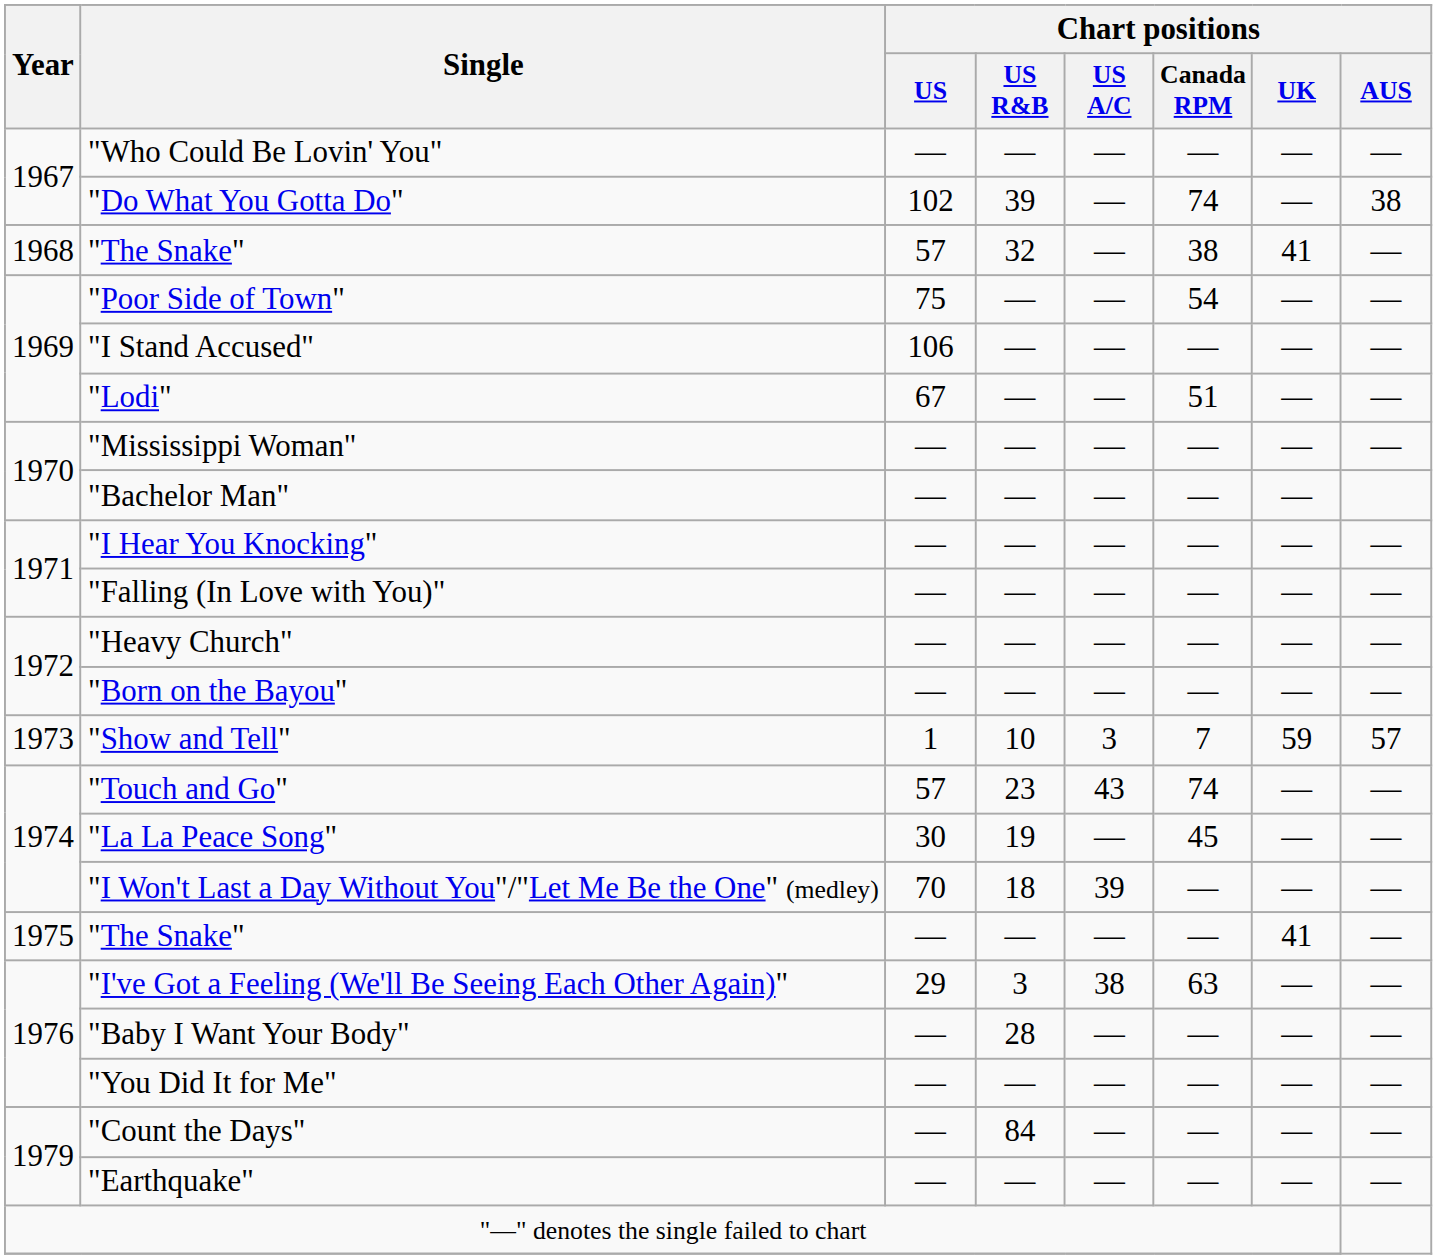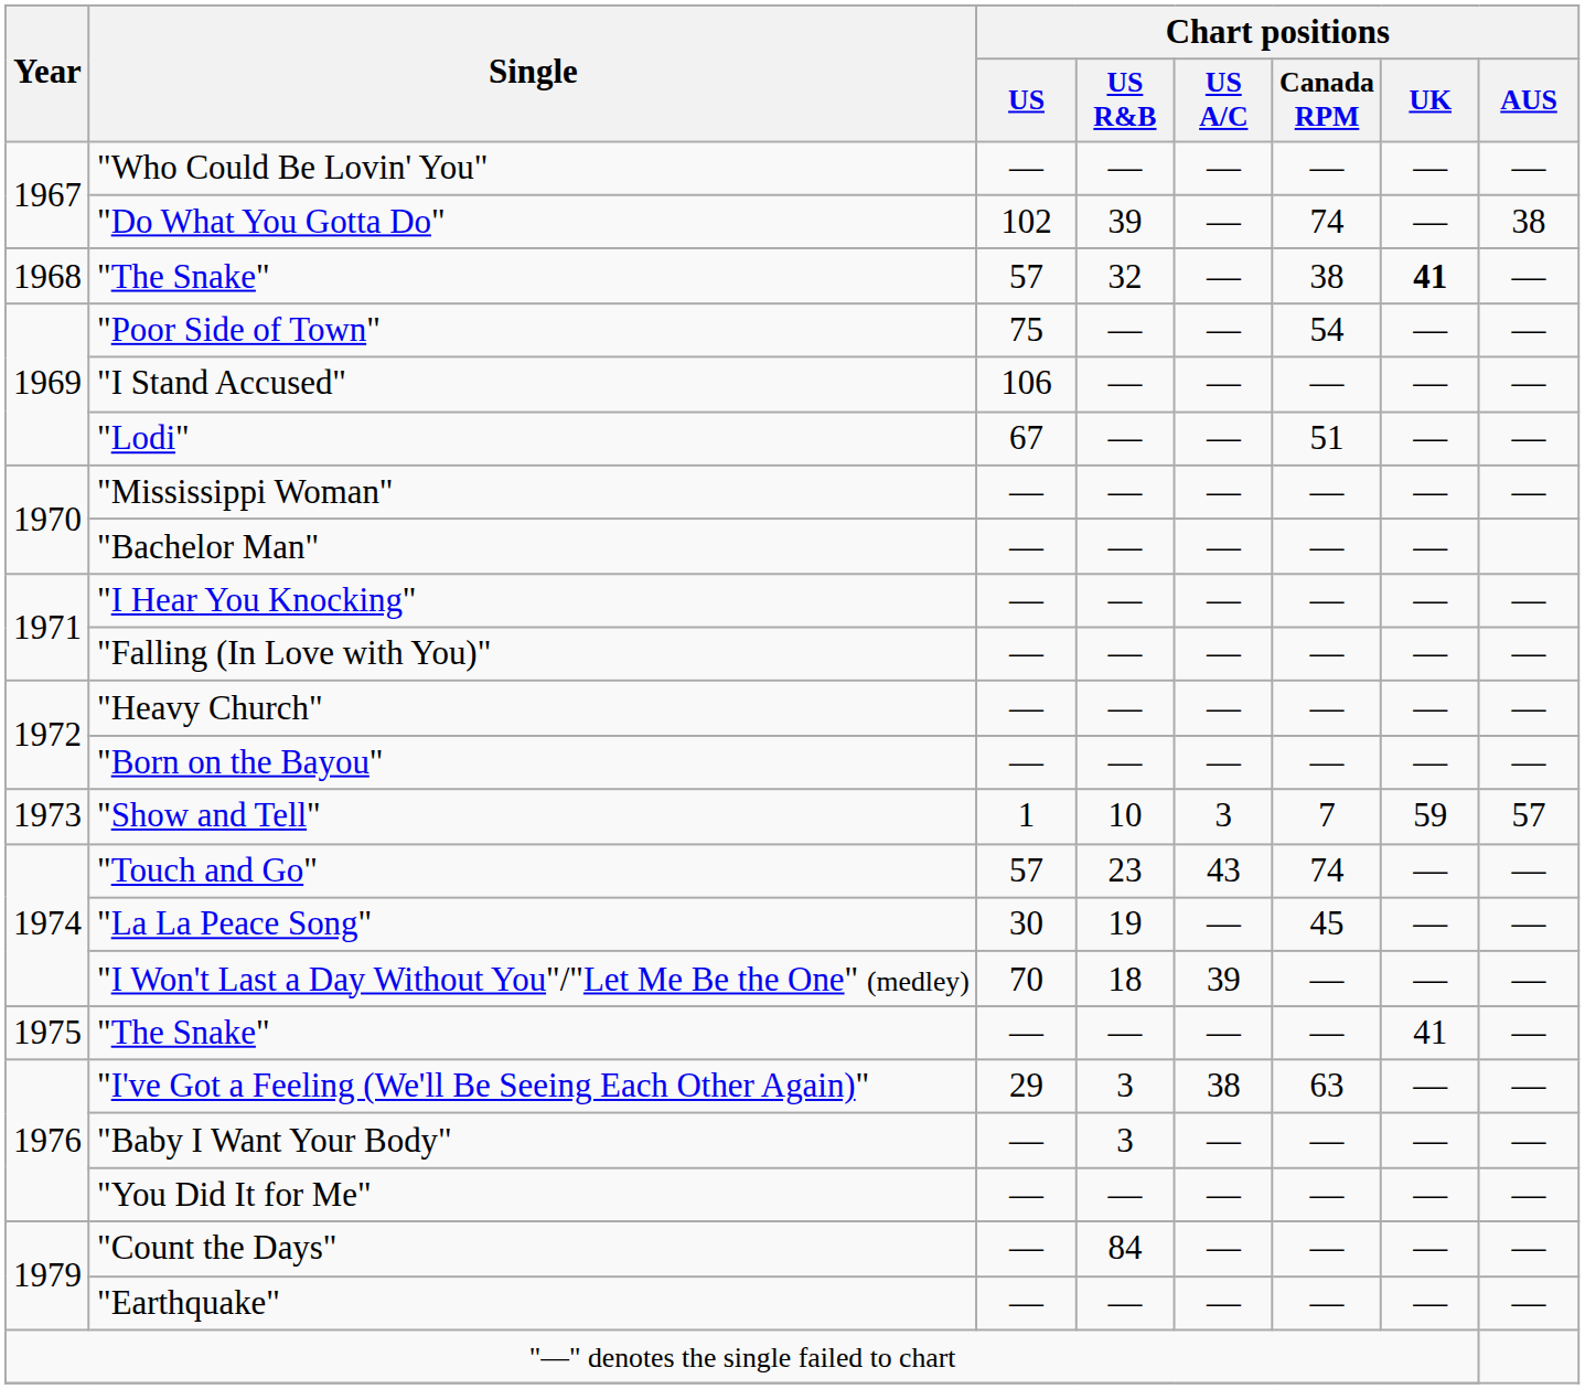1968 / "The Snake" | Chart positions / UK: normal -> bold
"Baby I Want Your Body" | Chart positions / US R&B: 28 -> 3
